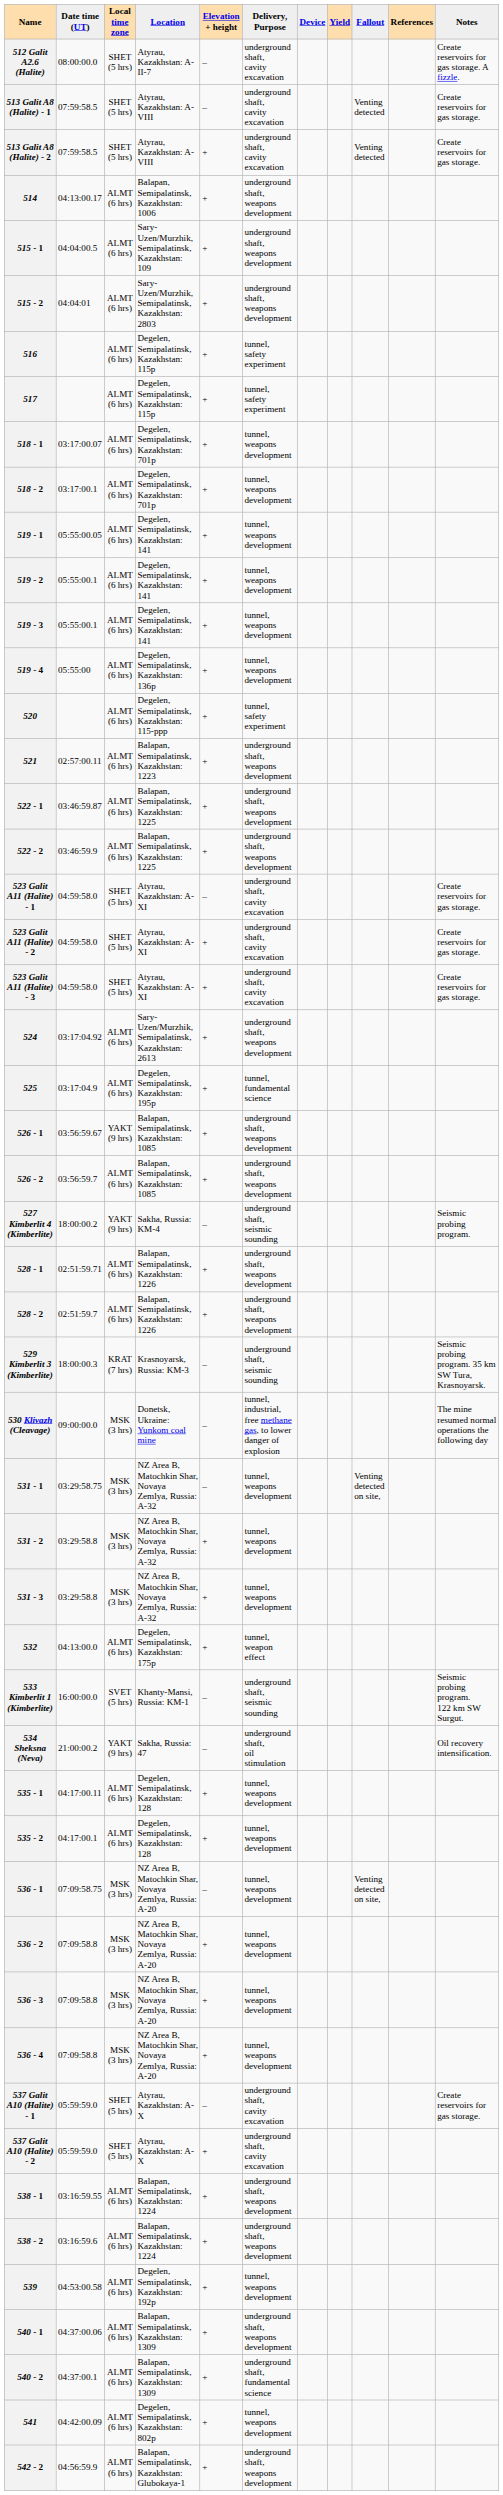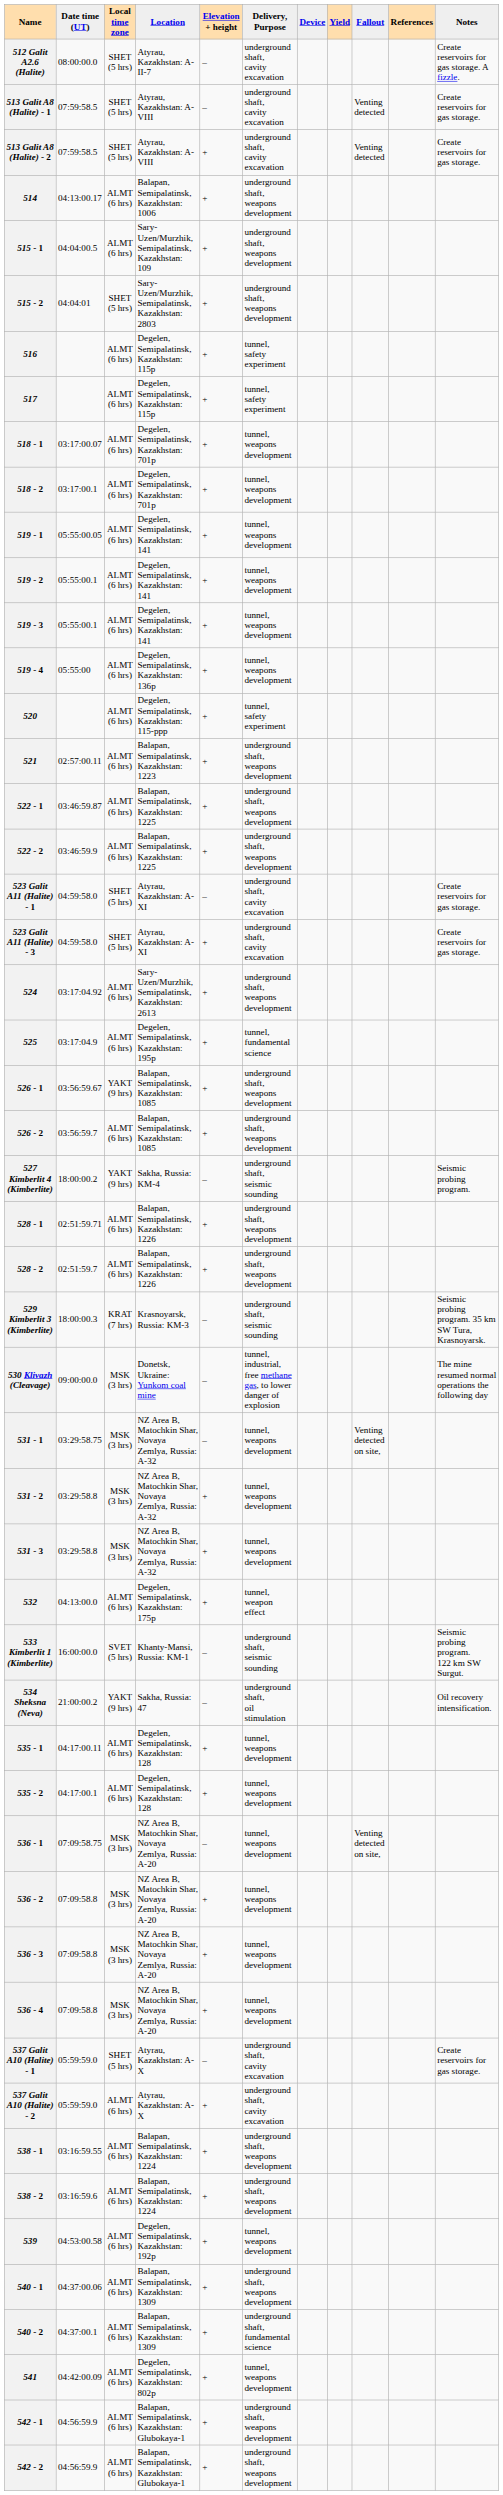515 - 2 | Local time zone: ALMT (6 hrs) -> SHET (5 hrs)
- row: 523 Galit A11 (Halite) - 2 | 04:59:58.0 | SHET (5 hrs) | Atyrau, Kazakhstan: A-XI | + | underground shaft, cavity excavation | Create reservoirs for gas storage.
537 Galit A10 (Halite) - 2 | Local time zone: SHET (5 hrs) -> ALMT (6 hrs)
+ row: 542 - 1 | 04:56:59.9 | ALMT (6 hrs) | Balapan, Semipalatinsk, Kazakhstan: Glubokaya-1 | + | underground shaft, weapons development
